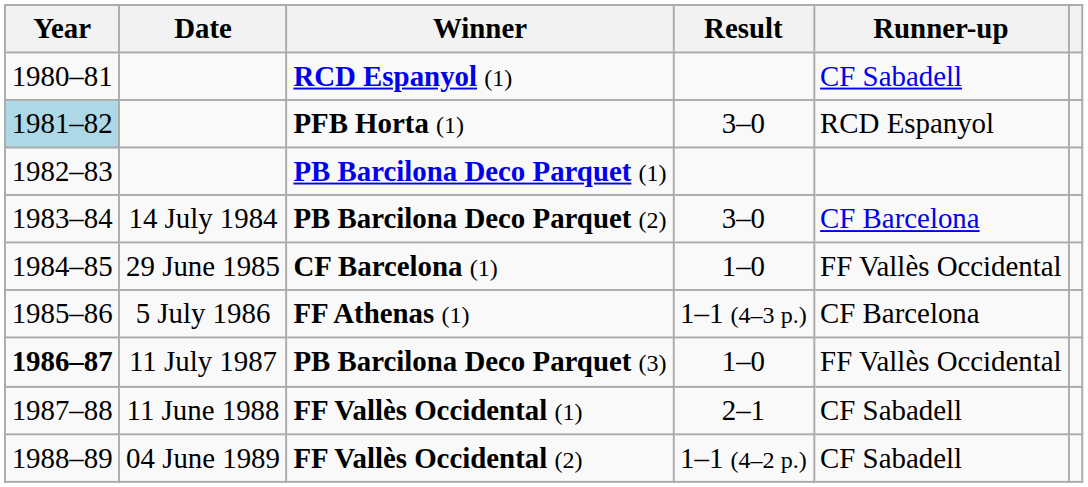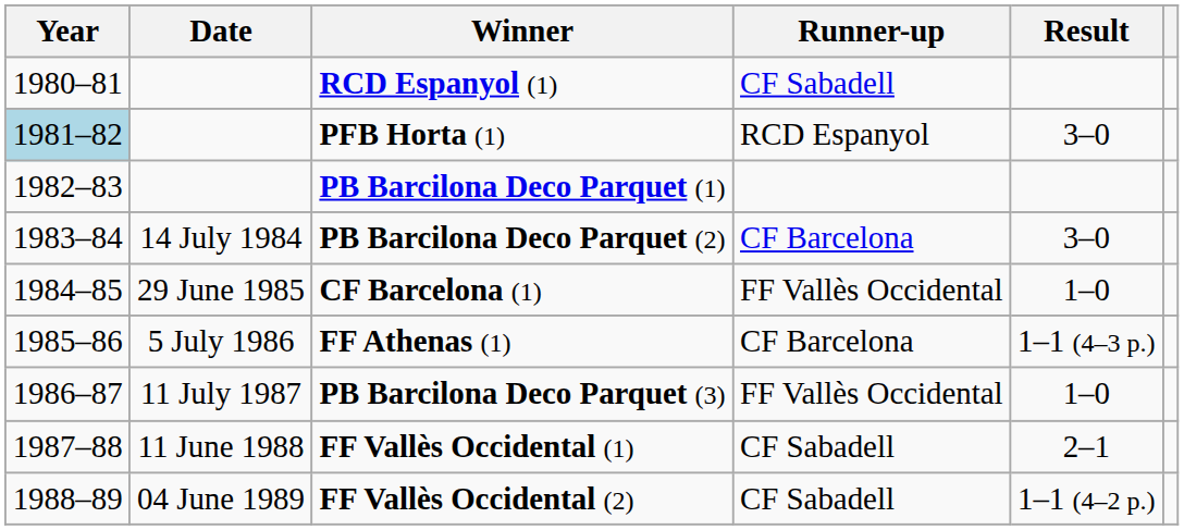columns swapped: Result <-> Runner-up
PB Barcilona Deco Parquet (3) | Year: bold -> normal
